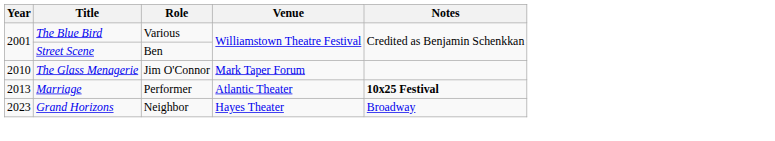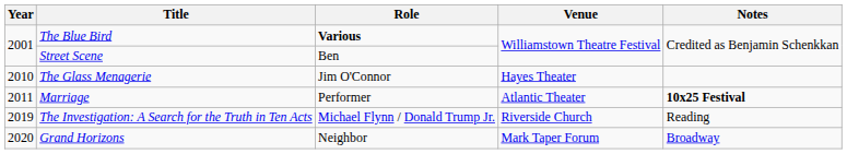The Blue Bird | Role: normal -> bold
The Glass Menagerie | Venue: Mark Taper Forum -> Hayes Theater
Marriage | Year: 2013 -> 2011
+ row: 2019 | The Investigation: A Search for the Truth in Ten Acts | Michael Flynn / Donald Trump Jr. | Riverside Church | Reading
Grand Horizons | Year: 2023 -> 2020
Grand Horizons | Venue: Hayes Theater -> Mark Taper Forum
